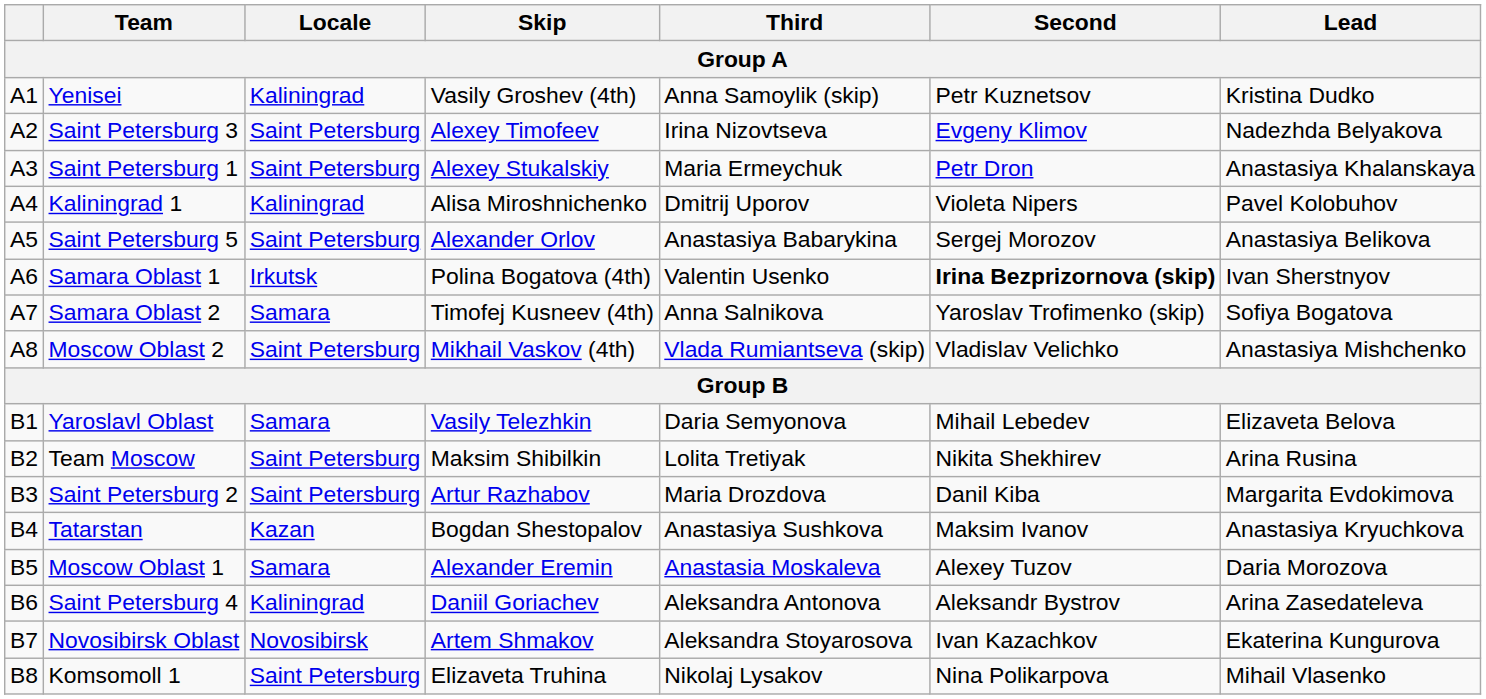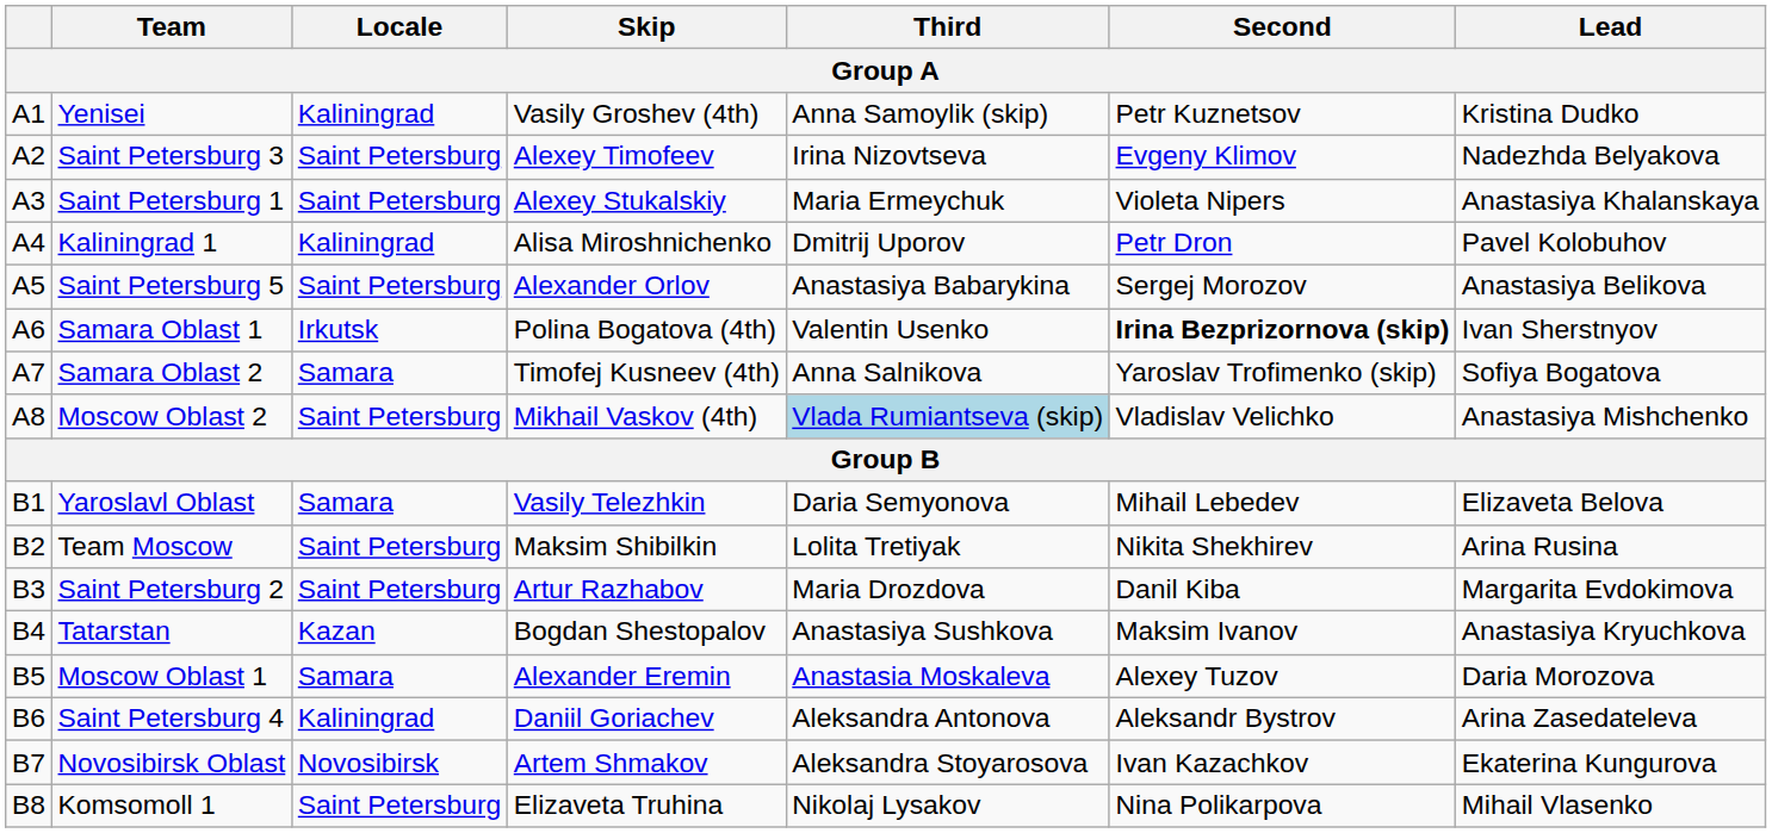Saint Petersburg 1 | Second: Petr Dron -> Violeta Nipers
Kaliningrad 1 | Second: Violeta Nipers -> Petr Dron
Moscow Oblast 2 | Third: no background -> lightblue background
